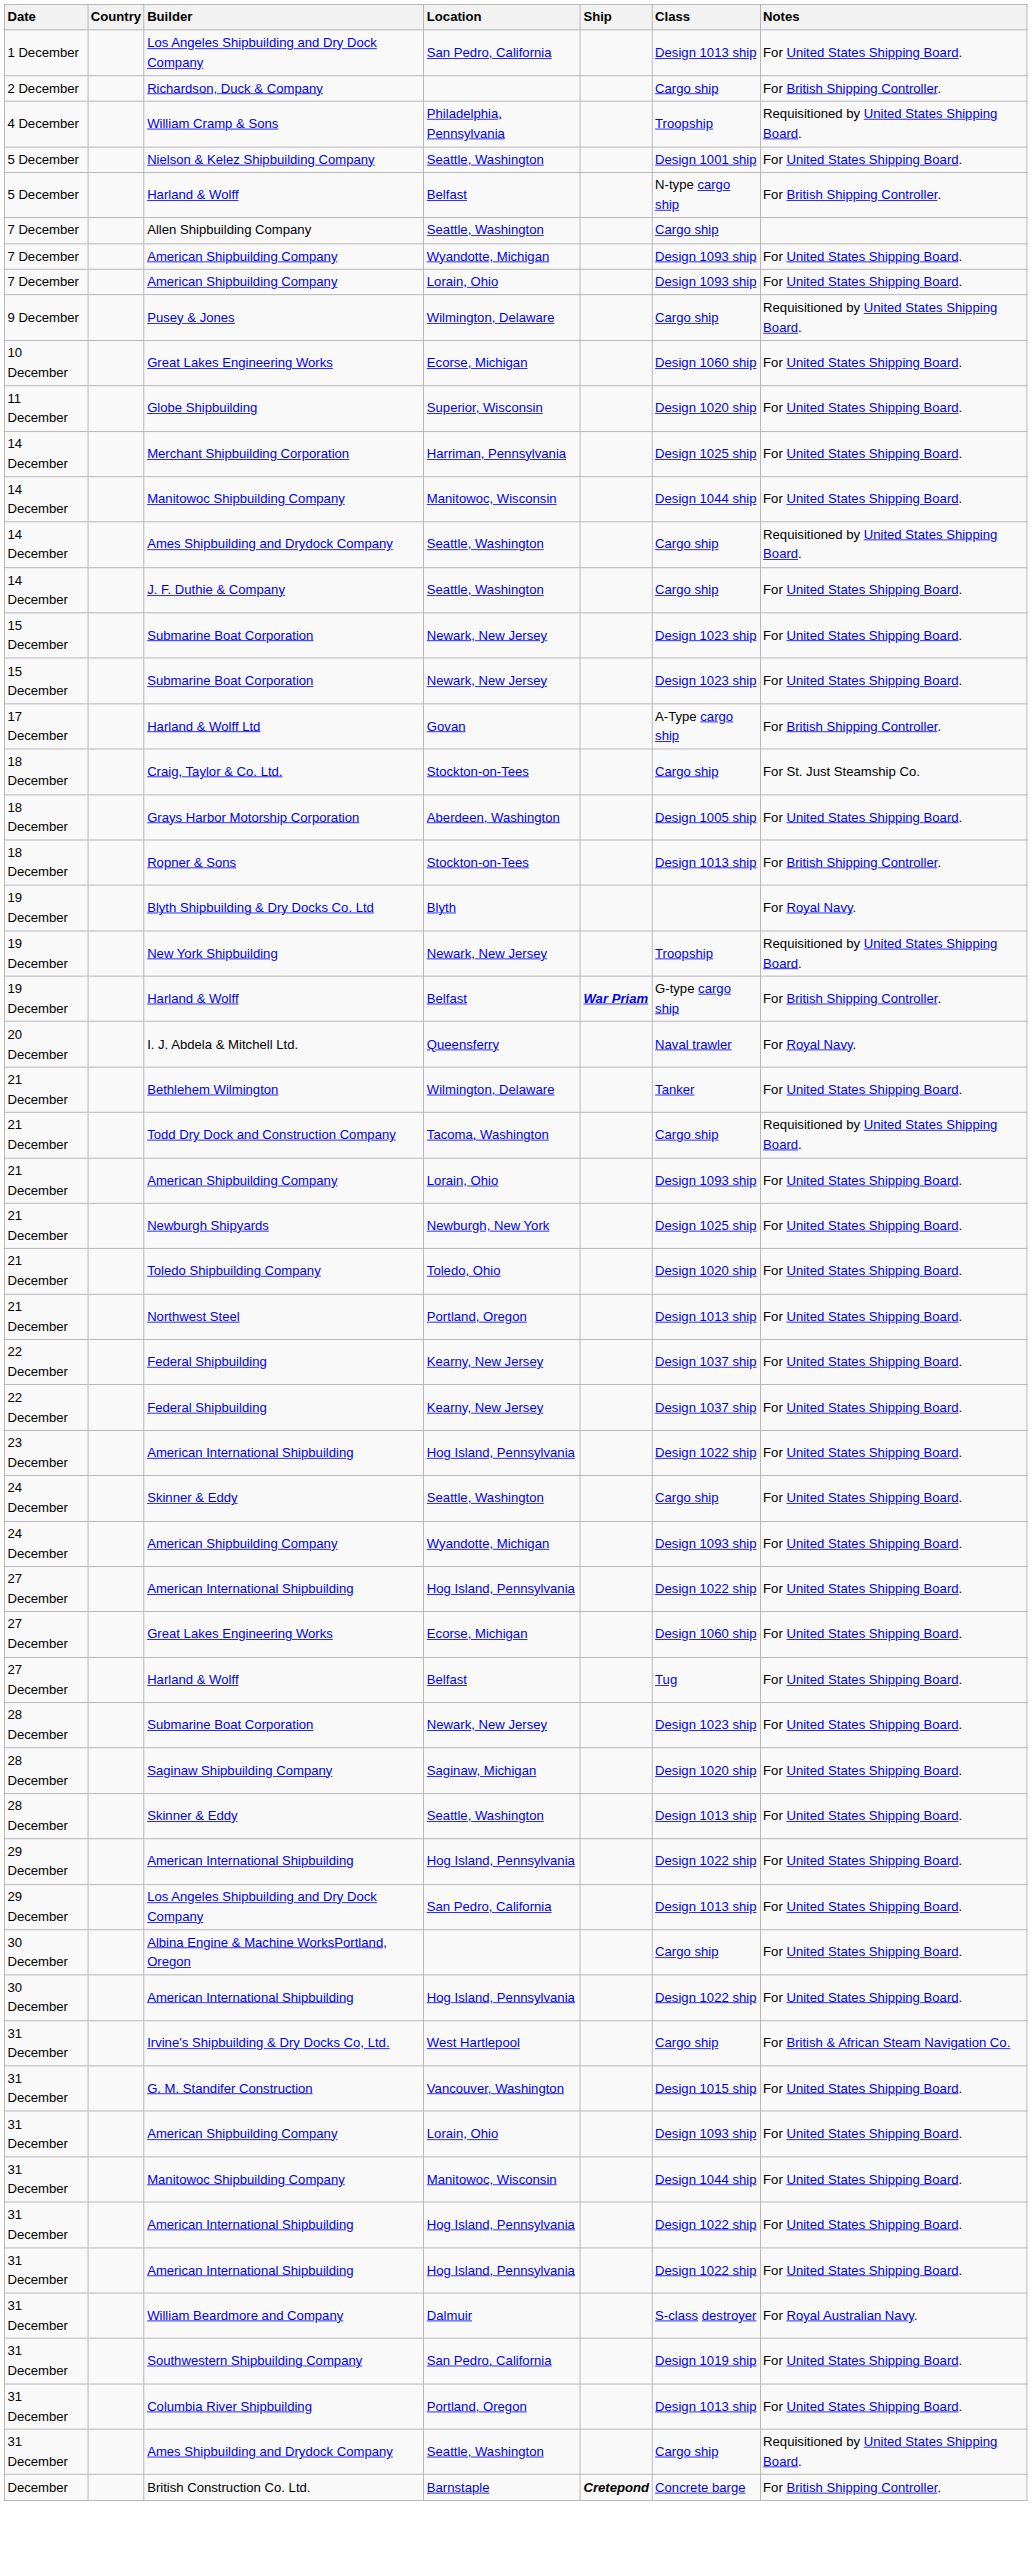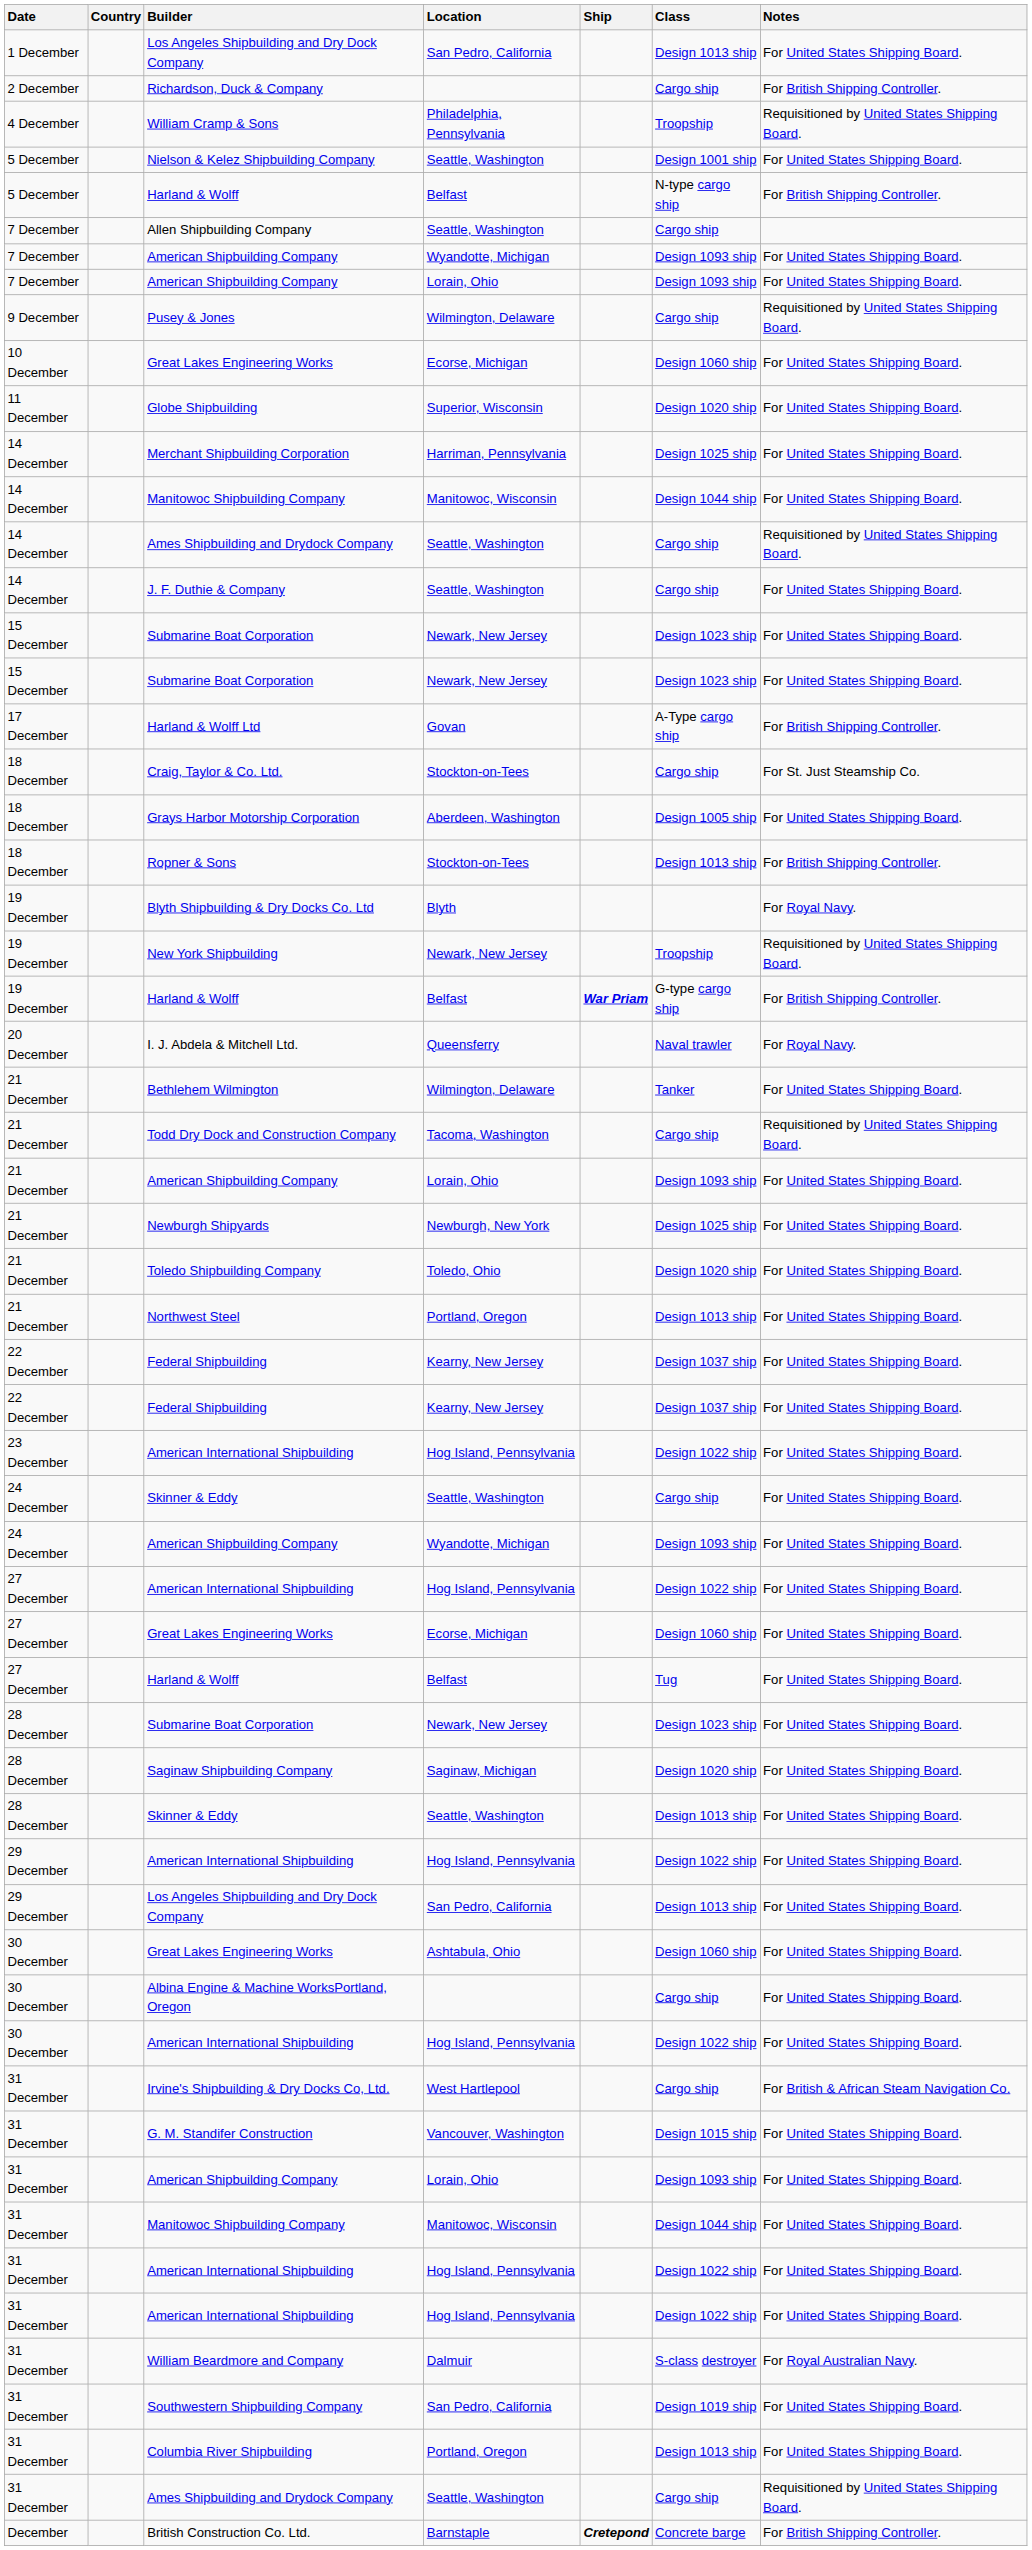+ row: 30 December | Great Lakes Engineering Works | Ashtabula, Ohio | Design 1060 ship | For United States Shipping Board.
